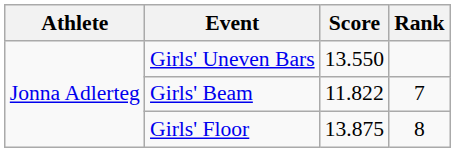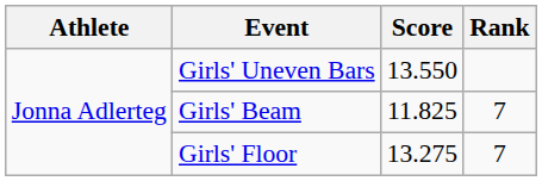Girls' Beam | Score: 11.822 -> 11.825
Girls' Floor | Score: 13.875 -> 13.275
Girls' Floor | Rank: 8 -> 7
